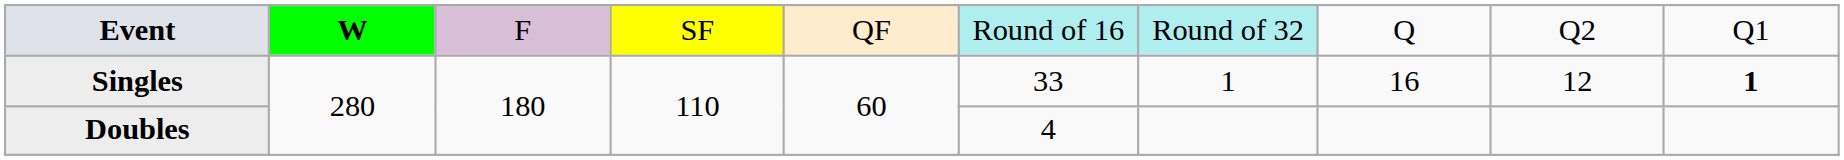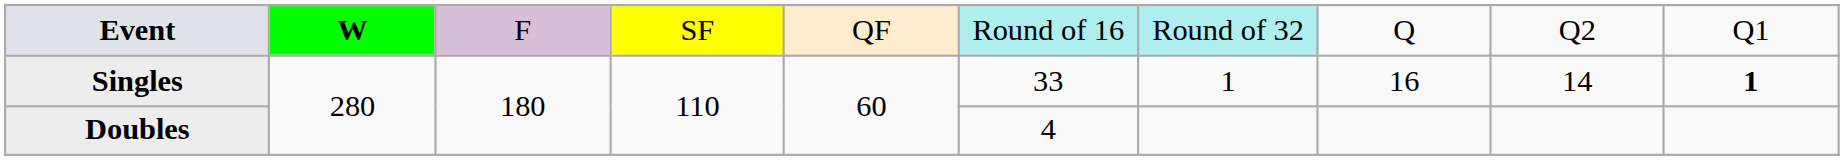Singles | column 9: 12 -> 14
